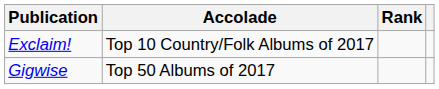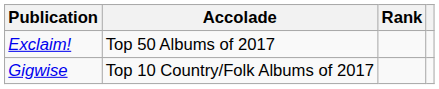Exclaim! | Accolade: Top 10 Country/Folk Albums of 2017 -> Top 50 Albums of 2017
Gigwise | Accolade: Top 50 Albums of 2017 -> Top 10 Country/Folk Albums of 2017
